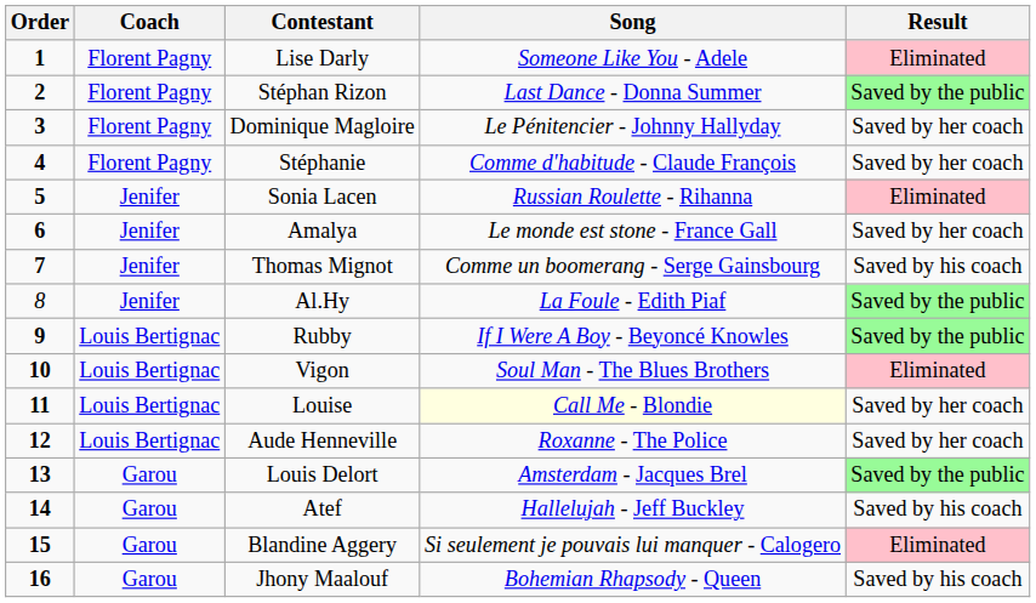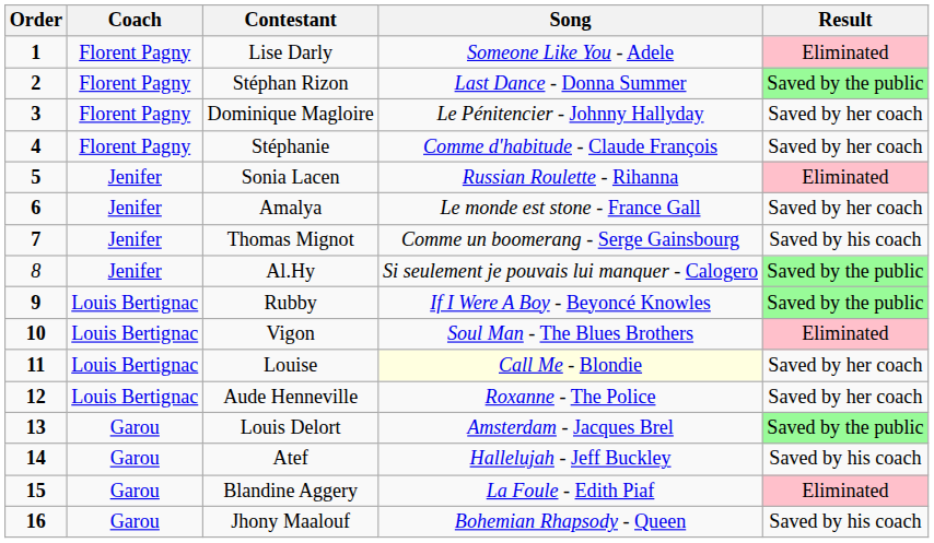Al.Hy | Song: La Foule - Edith Piaf -> Si seulement je pouvais lui manquer - Calogero
Blandine Aggery | Song: Si seulement je pouvais lui manquer - Calogero -> La Foule - Edith Piaf
